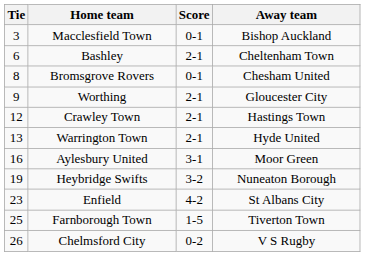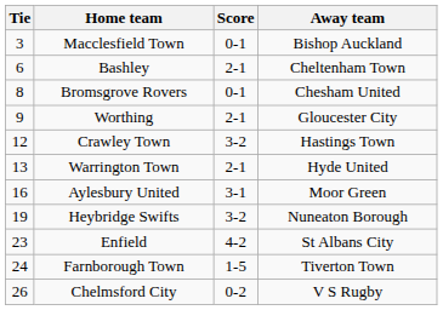Crawley Town | Score: 2-1 -> 3-2
Farnborough Town | Tie: 25 -> 24
